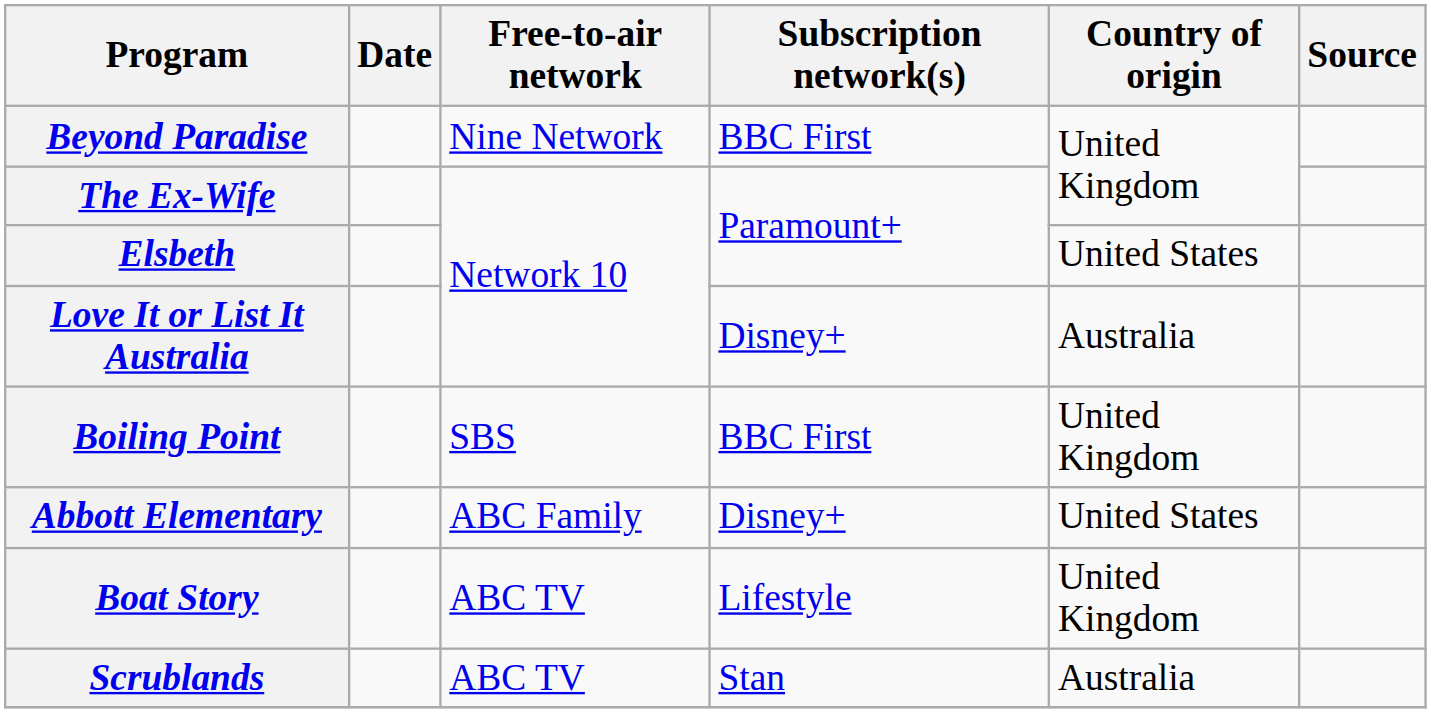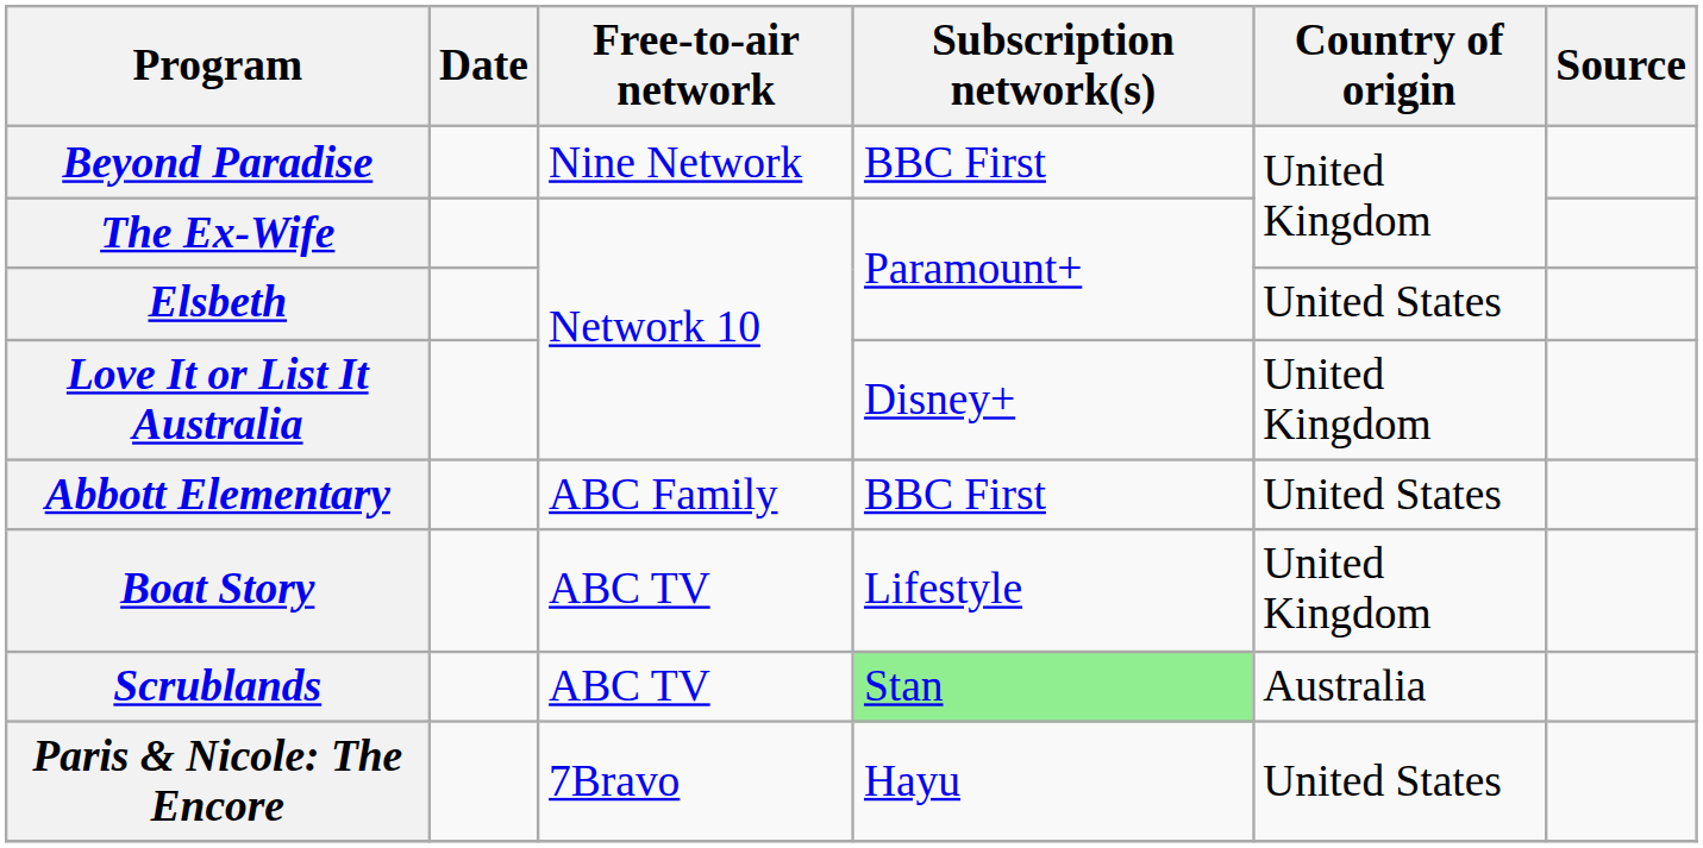Love It or List It Australia | Country of origin: Australia -> United Kingdom
- row: Boiling Point | SBS | BBC First | United Kingdom
Abbott Elementary | Subscription network(s): Disney+ -> BBC First
Scrublands | Subscription network(s): no background -> lightgreen background
+ row: Paris & Nicole: The Encore | 7Bravo | Hayu | United States
